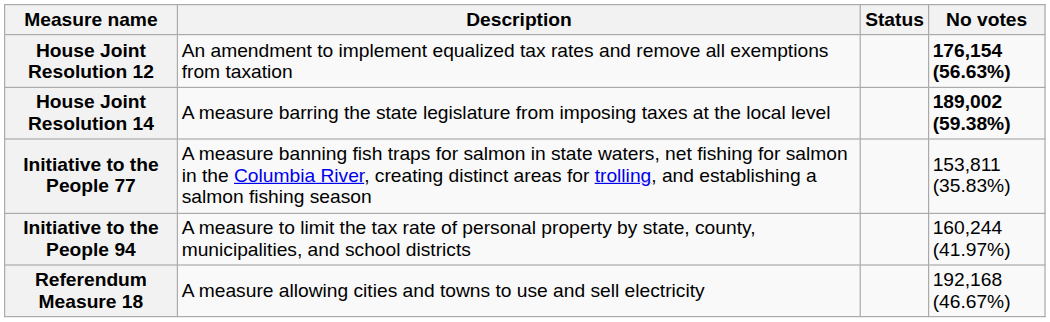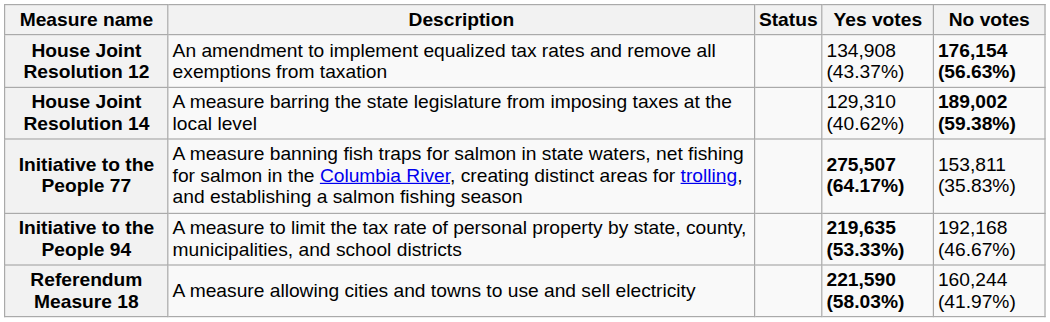+ column: Yes votes | 134,908 (43.37%) | 129,310 (40.62%) | 275,507 (64.17%) | 219,635 (53.33%) | 221,590 (58.03%)
Initiative to the People 94 | No votes: 160,244 (41.97%) -> 192,168 (46.67%)
Referendum Measure 18 | No votes: 192,168 (46.67%) -> 160,244 (41.97%)
